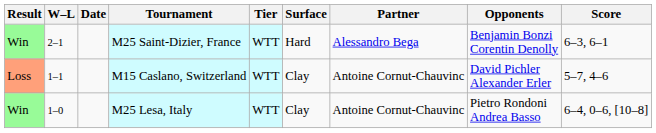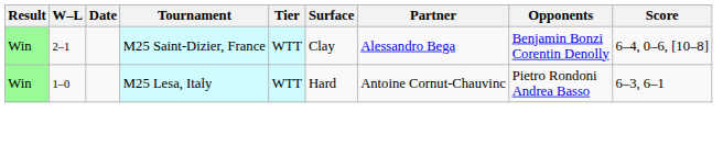M25 Saint-Dizier, France | Surface: Hard -> Clay
M25 Saint-Dizier, France | Score: 6–3, 6–1 -> 6–4, 0–6, [10–8]
- row: Loss | 1–1 | M15 Caslano, Switzerland | WTT | Clay | Antoine Cornut-Chauvinc | David Pichler Alexander Erler | 5–7, 4–6
M25 Lesa, Italy | Surface: Clay -> Hard
M25 Lesa, Italy | Score: 6–4, 0–6, [10–8] -> 6–3, 6–1
